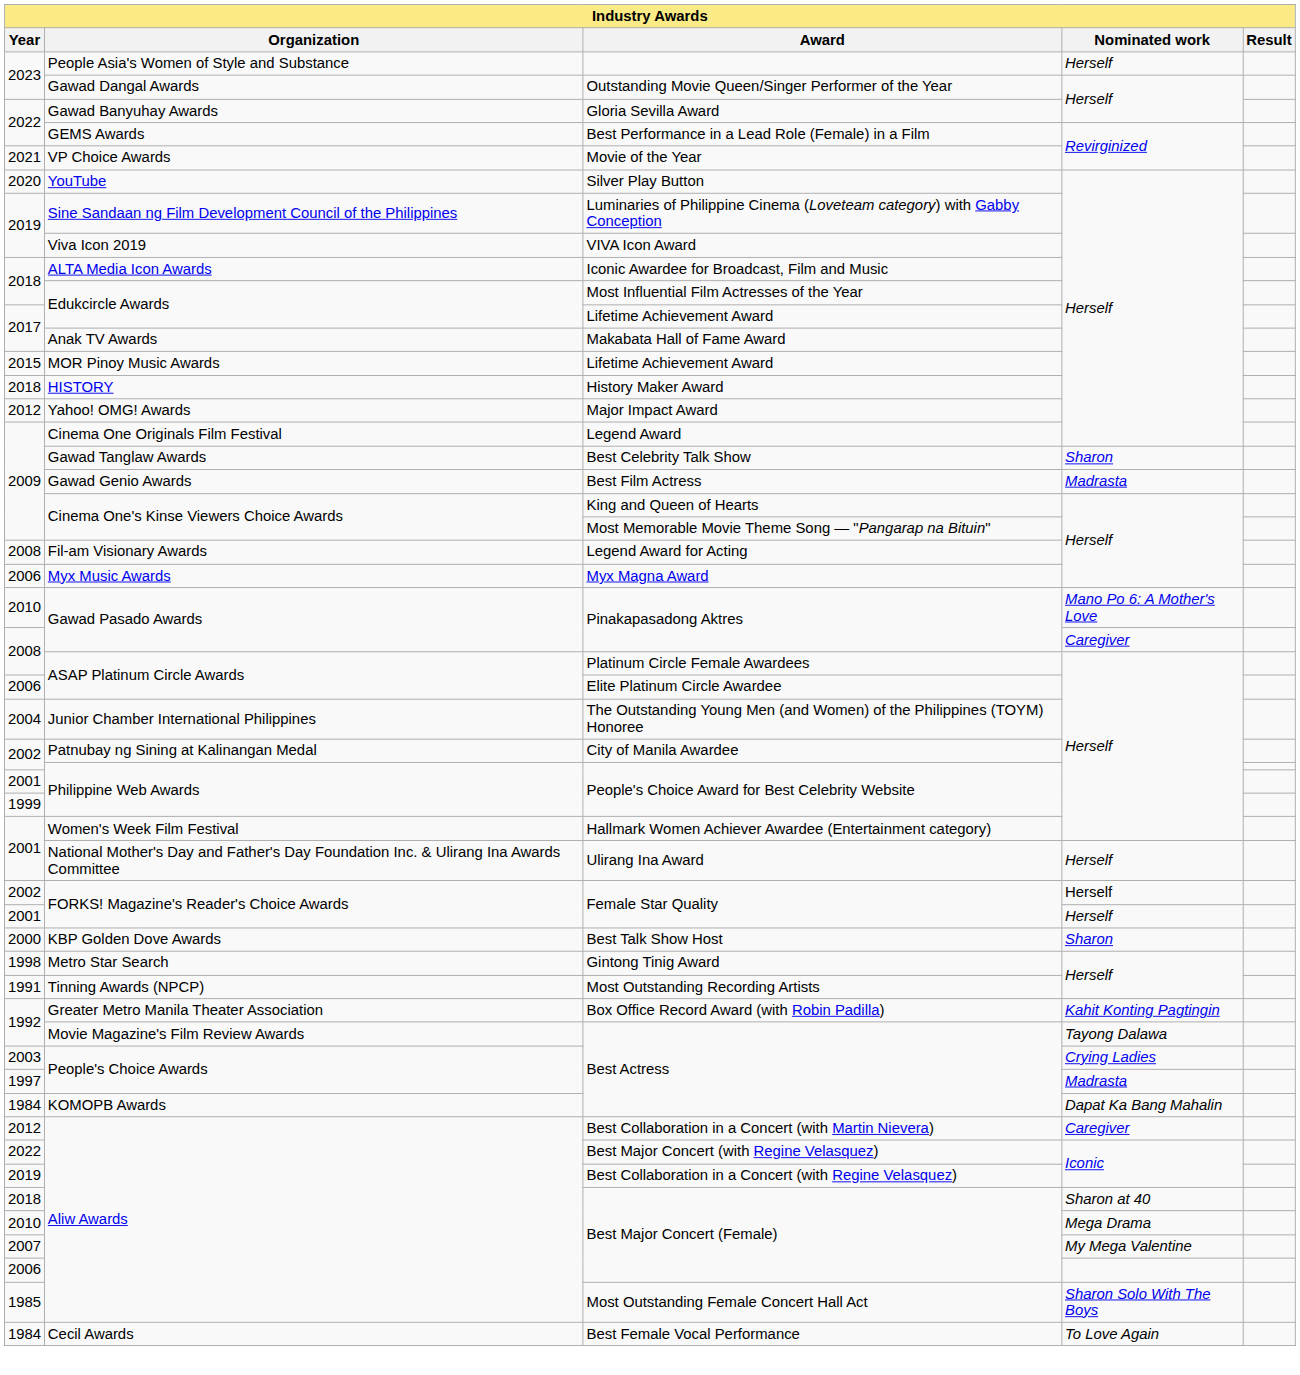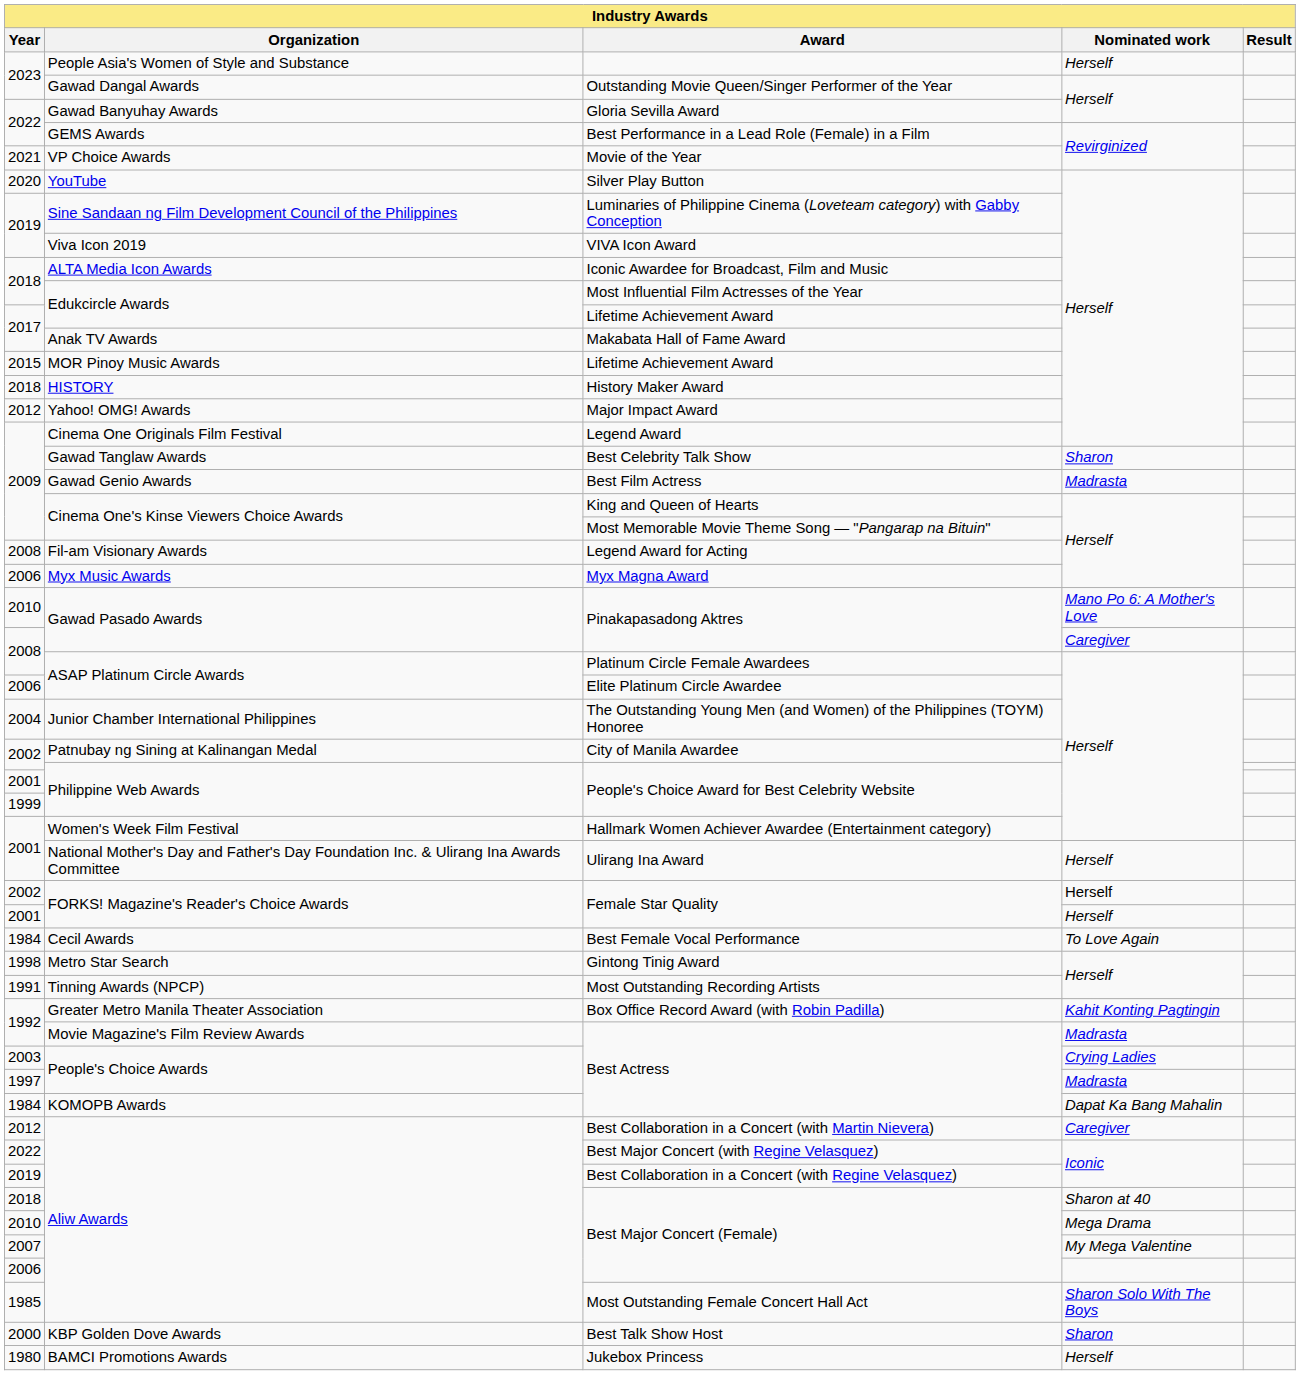rows swapped: Best Talk Show Host <-> Best Female Vocal Performance
1992 / Best Actress | Nominated work: Tayong Dalawa -> Madrasta
+ row: 1980 | BAMCI Promotions Awards | Jukebox Princess | Herself
